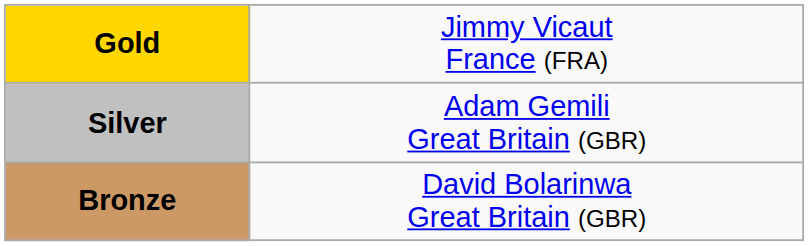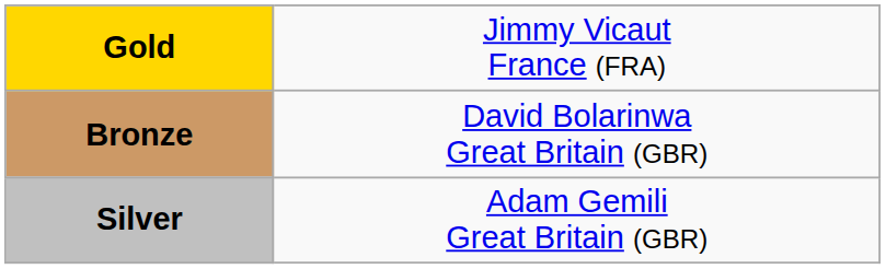rows swapped: Silver <-> Bronze
